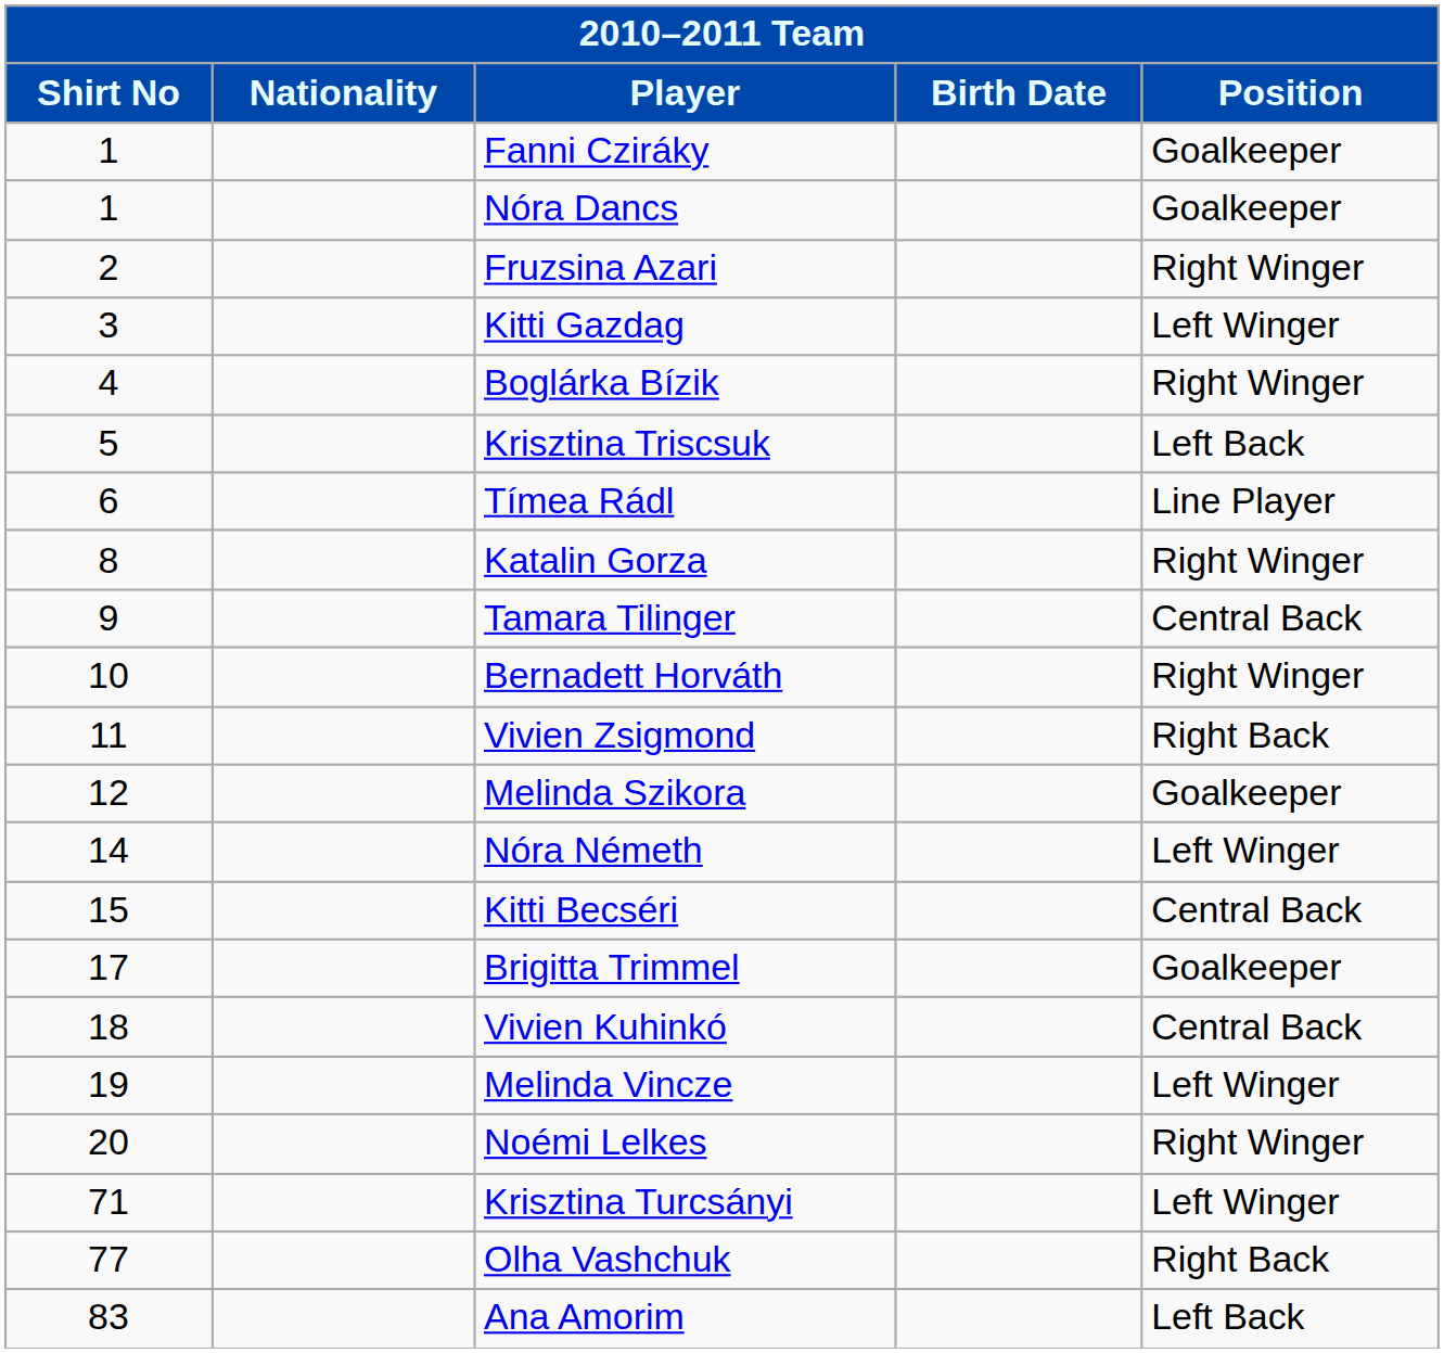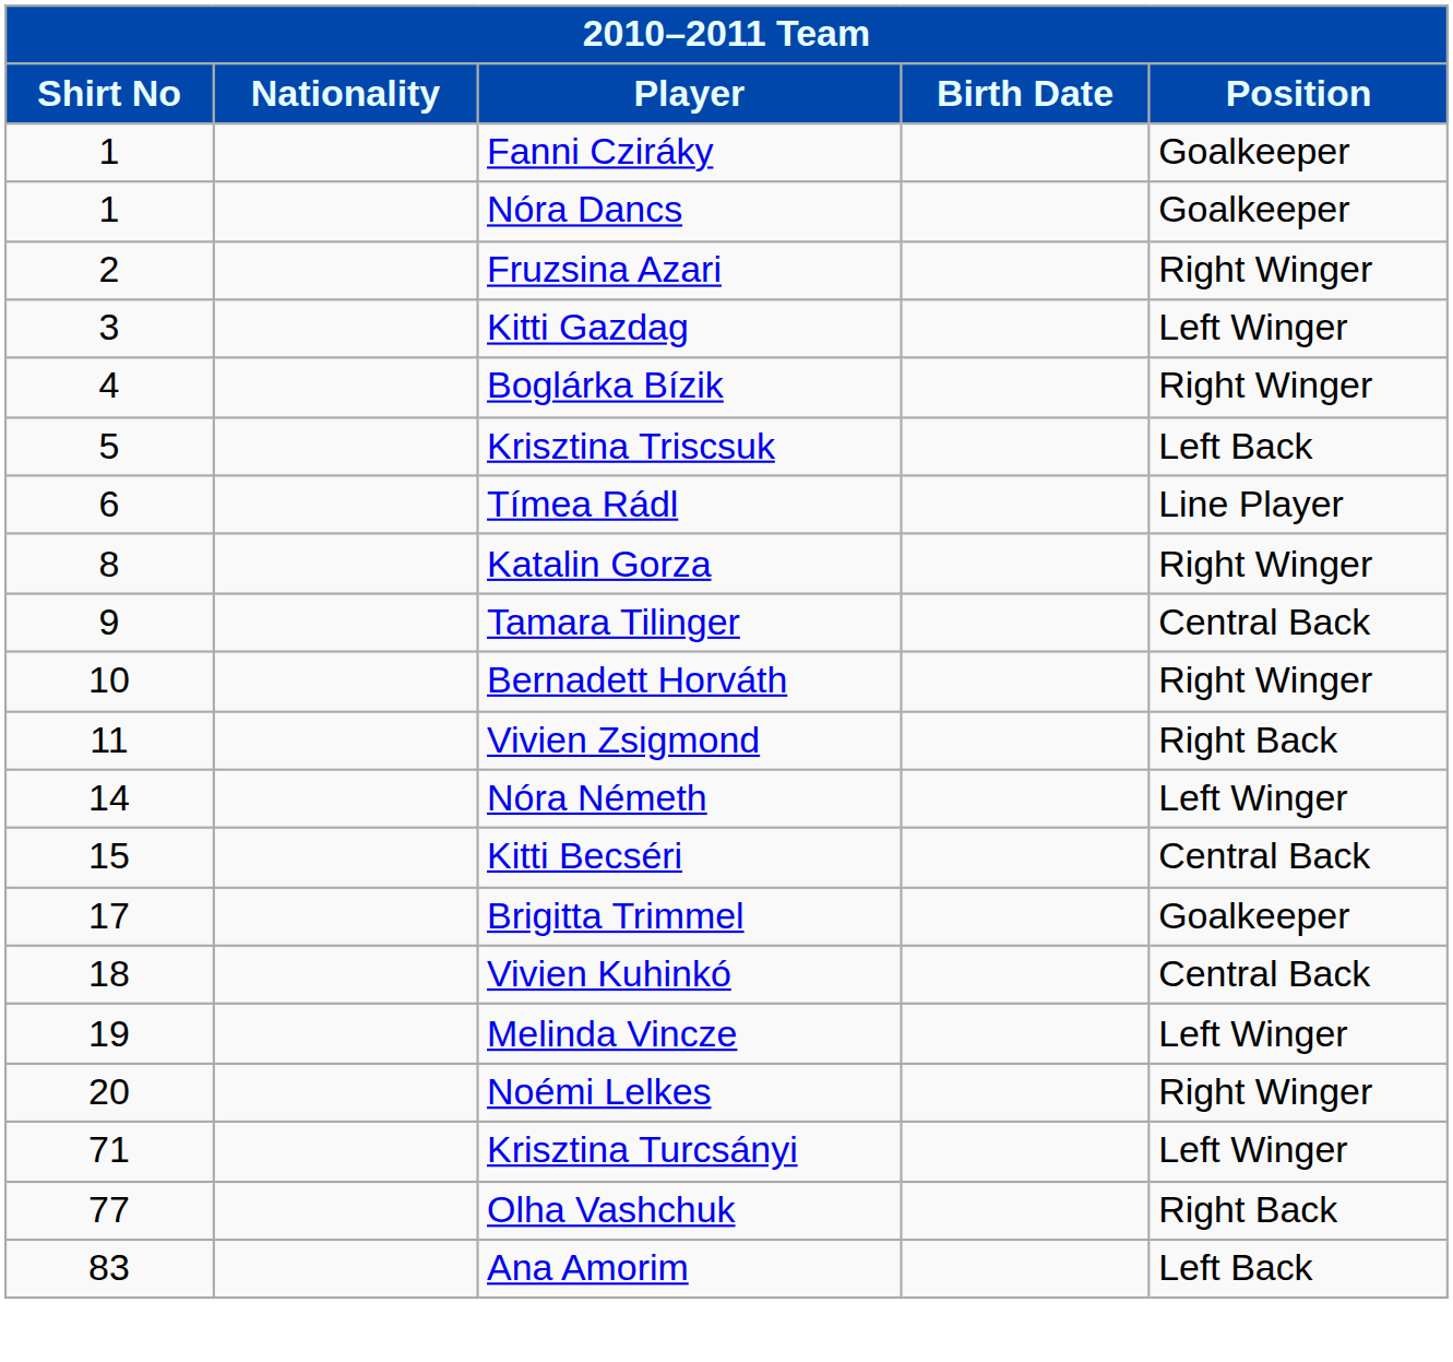- row: 12 | Melinda Szikora | Goalkeeper
